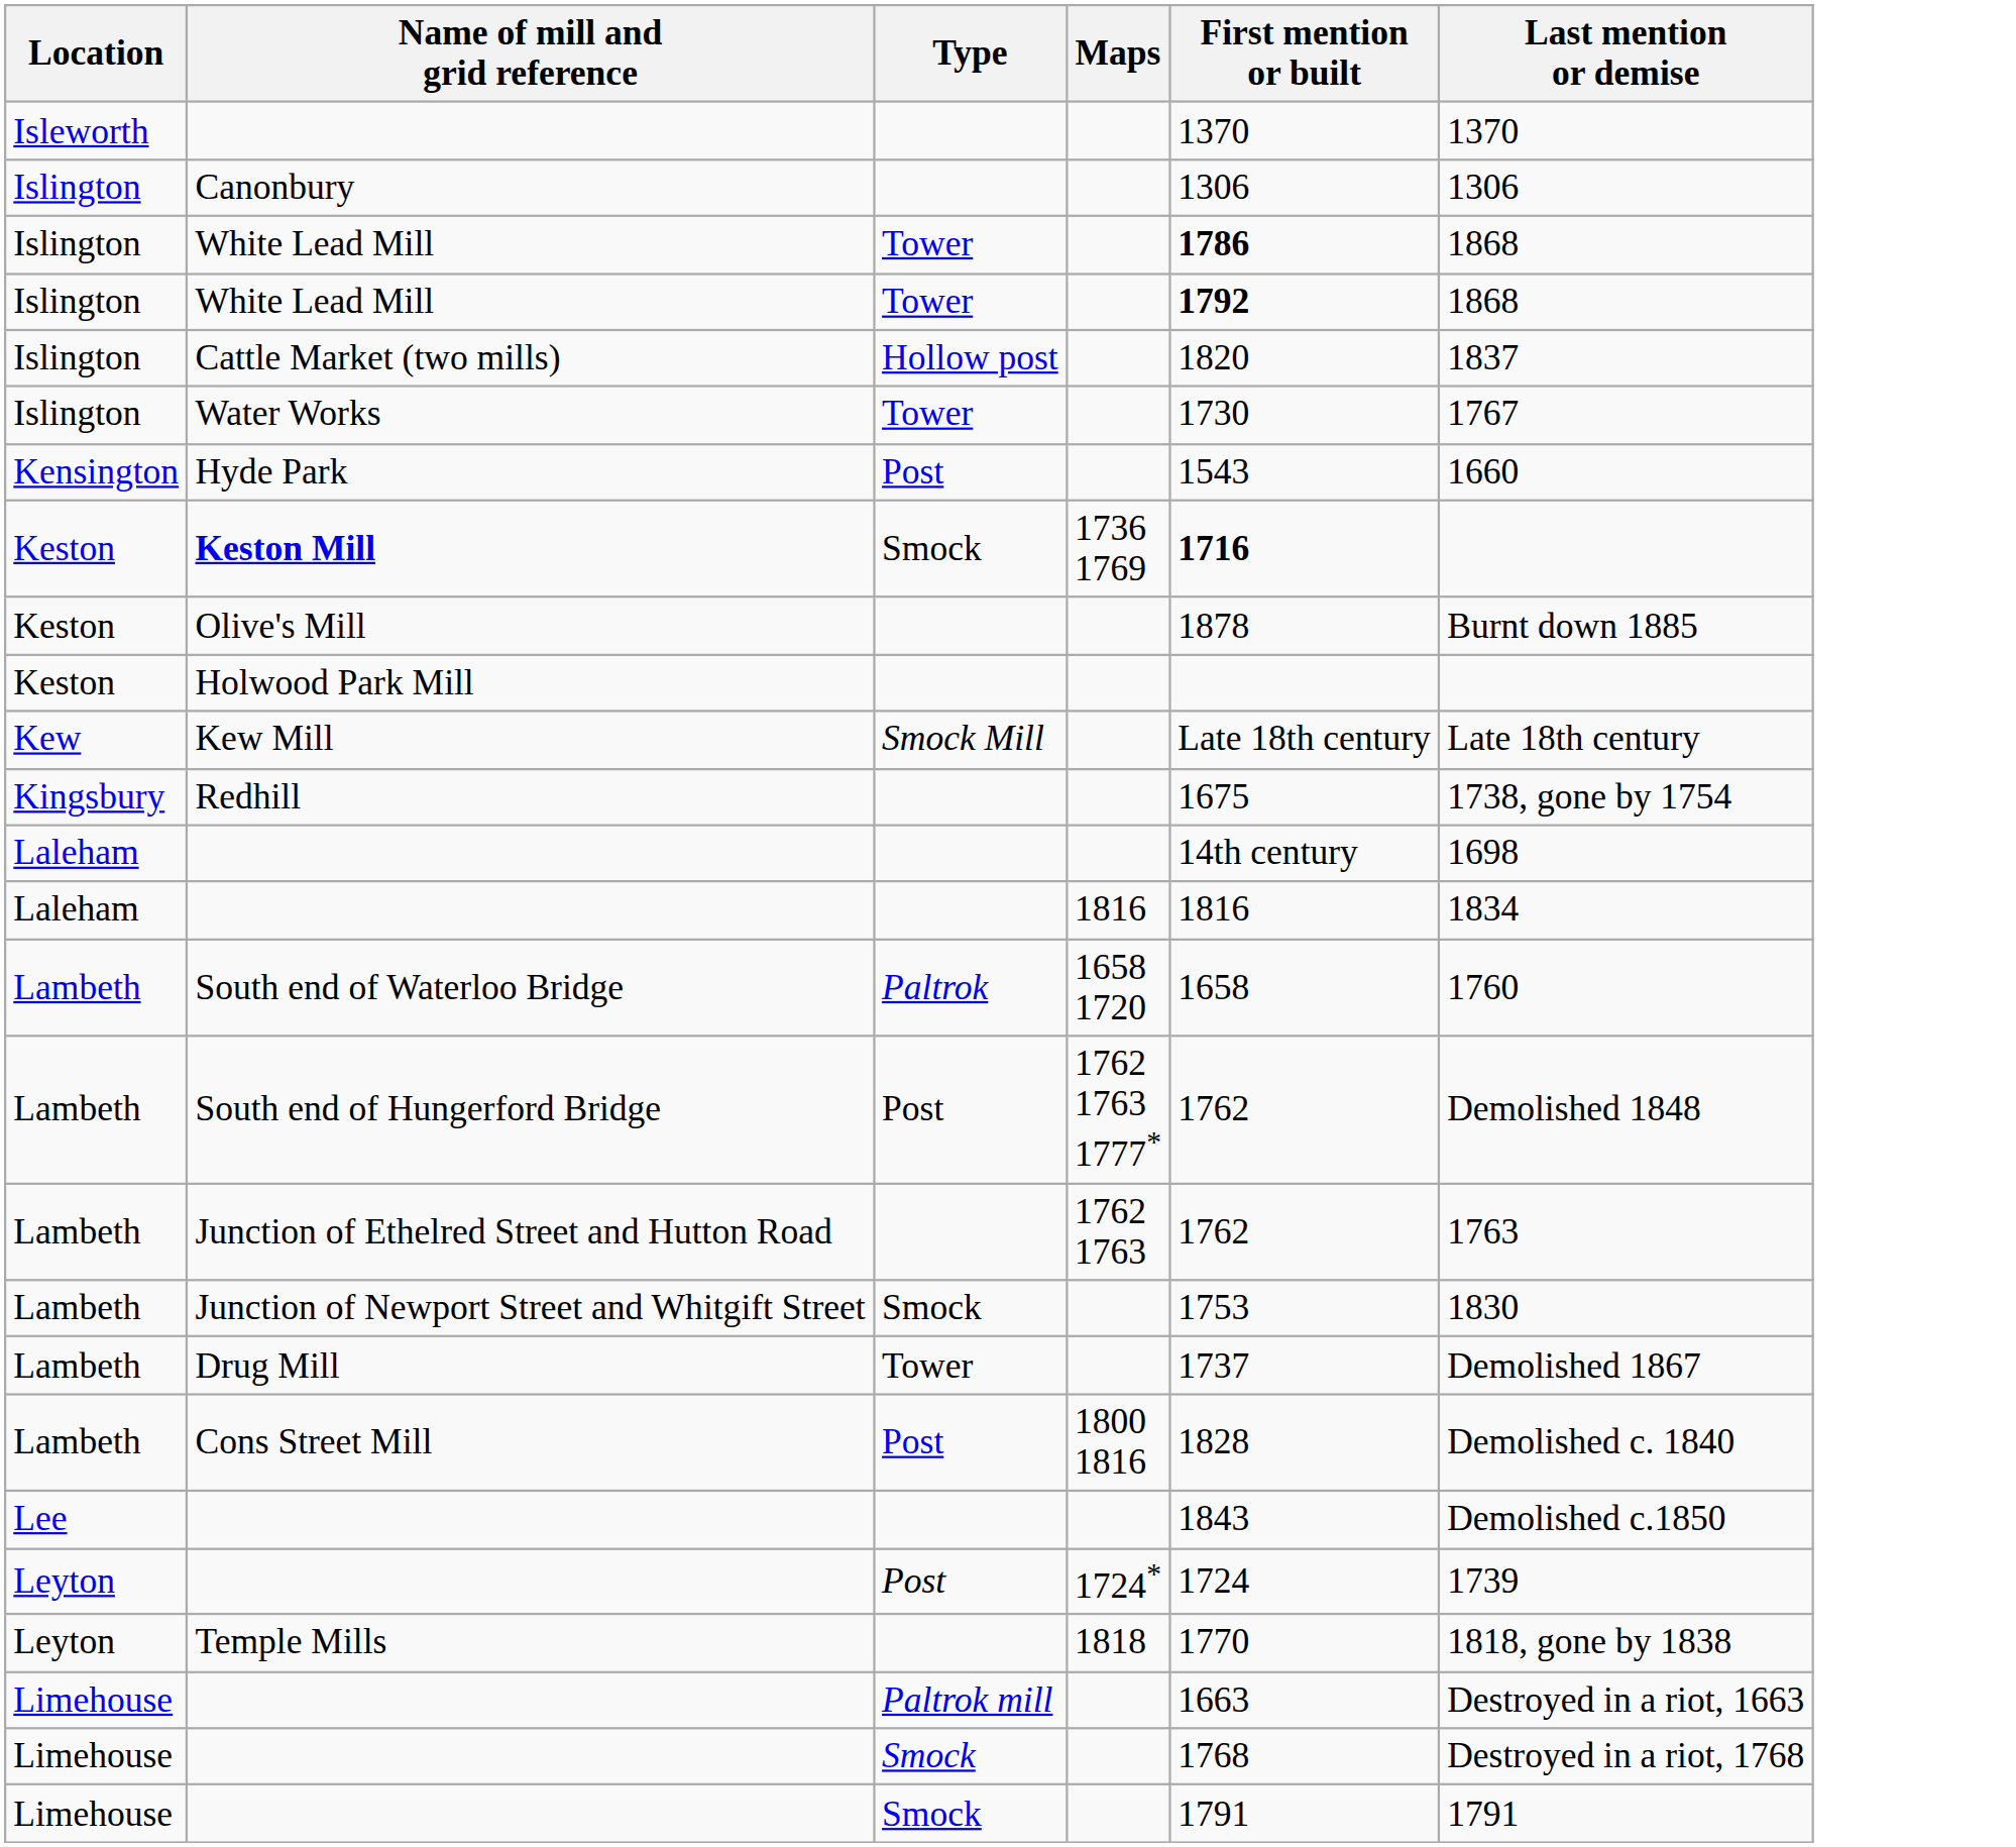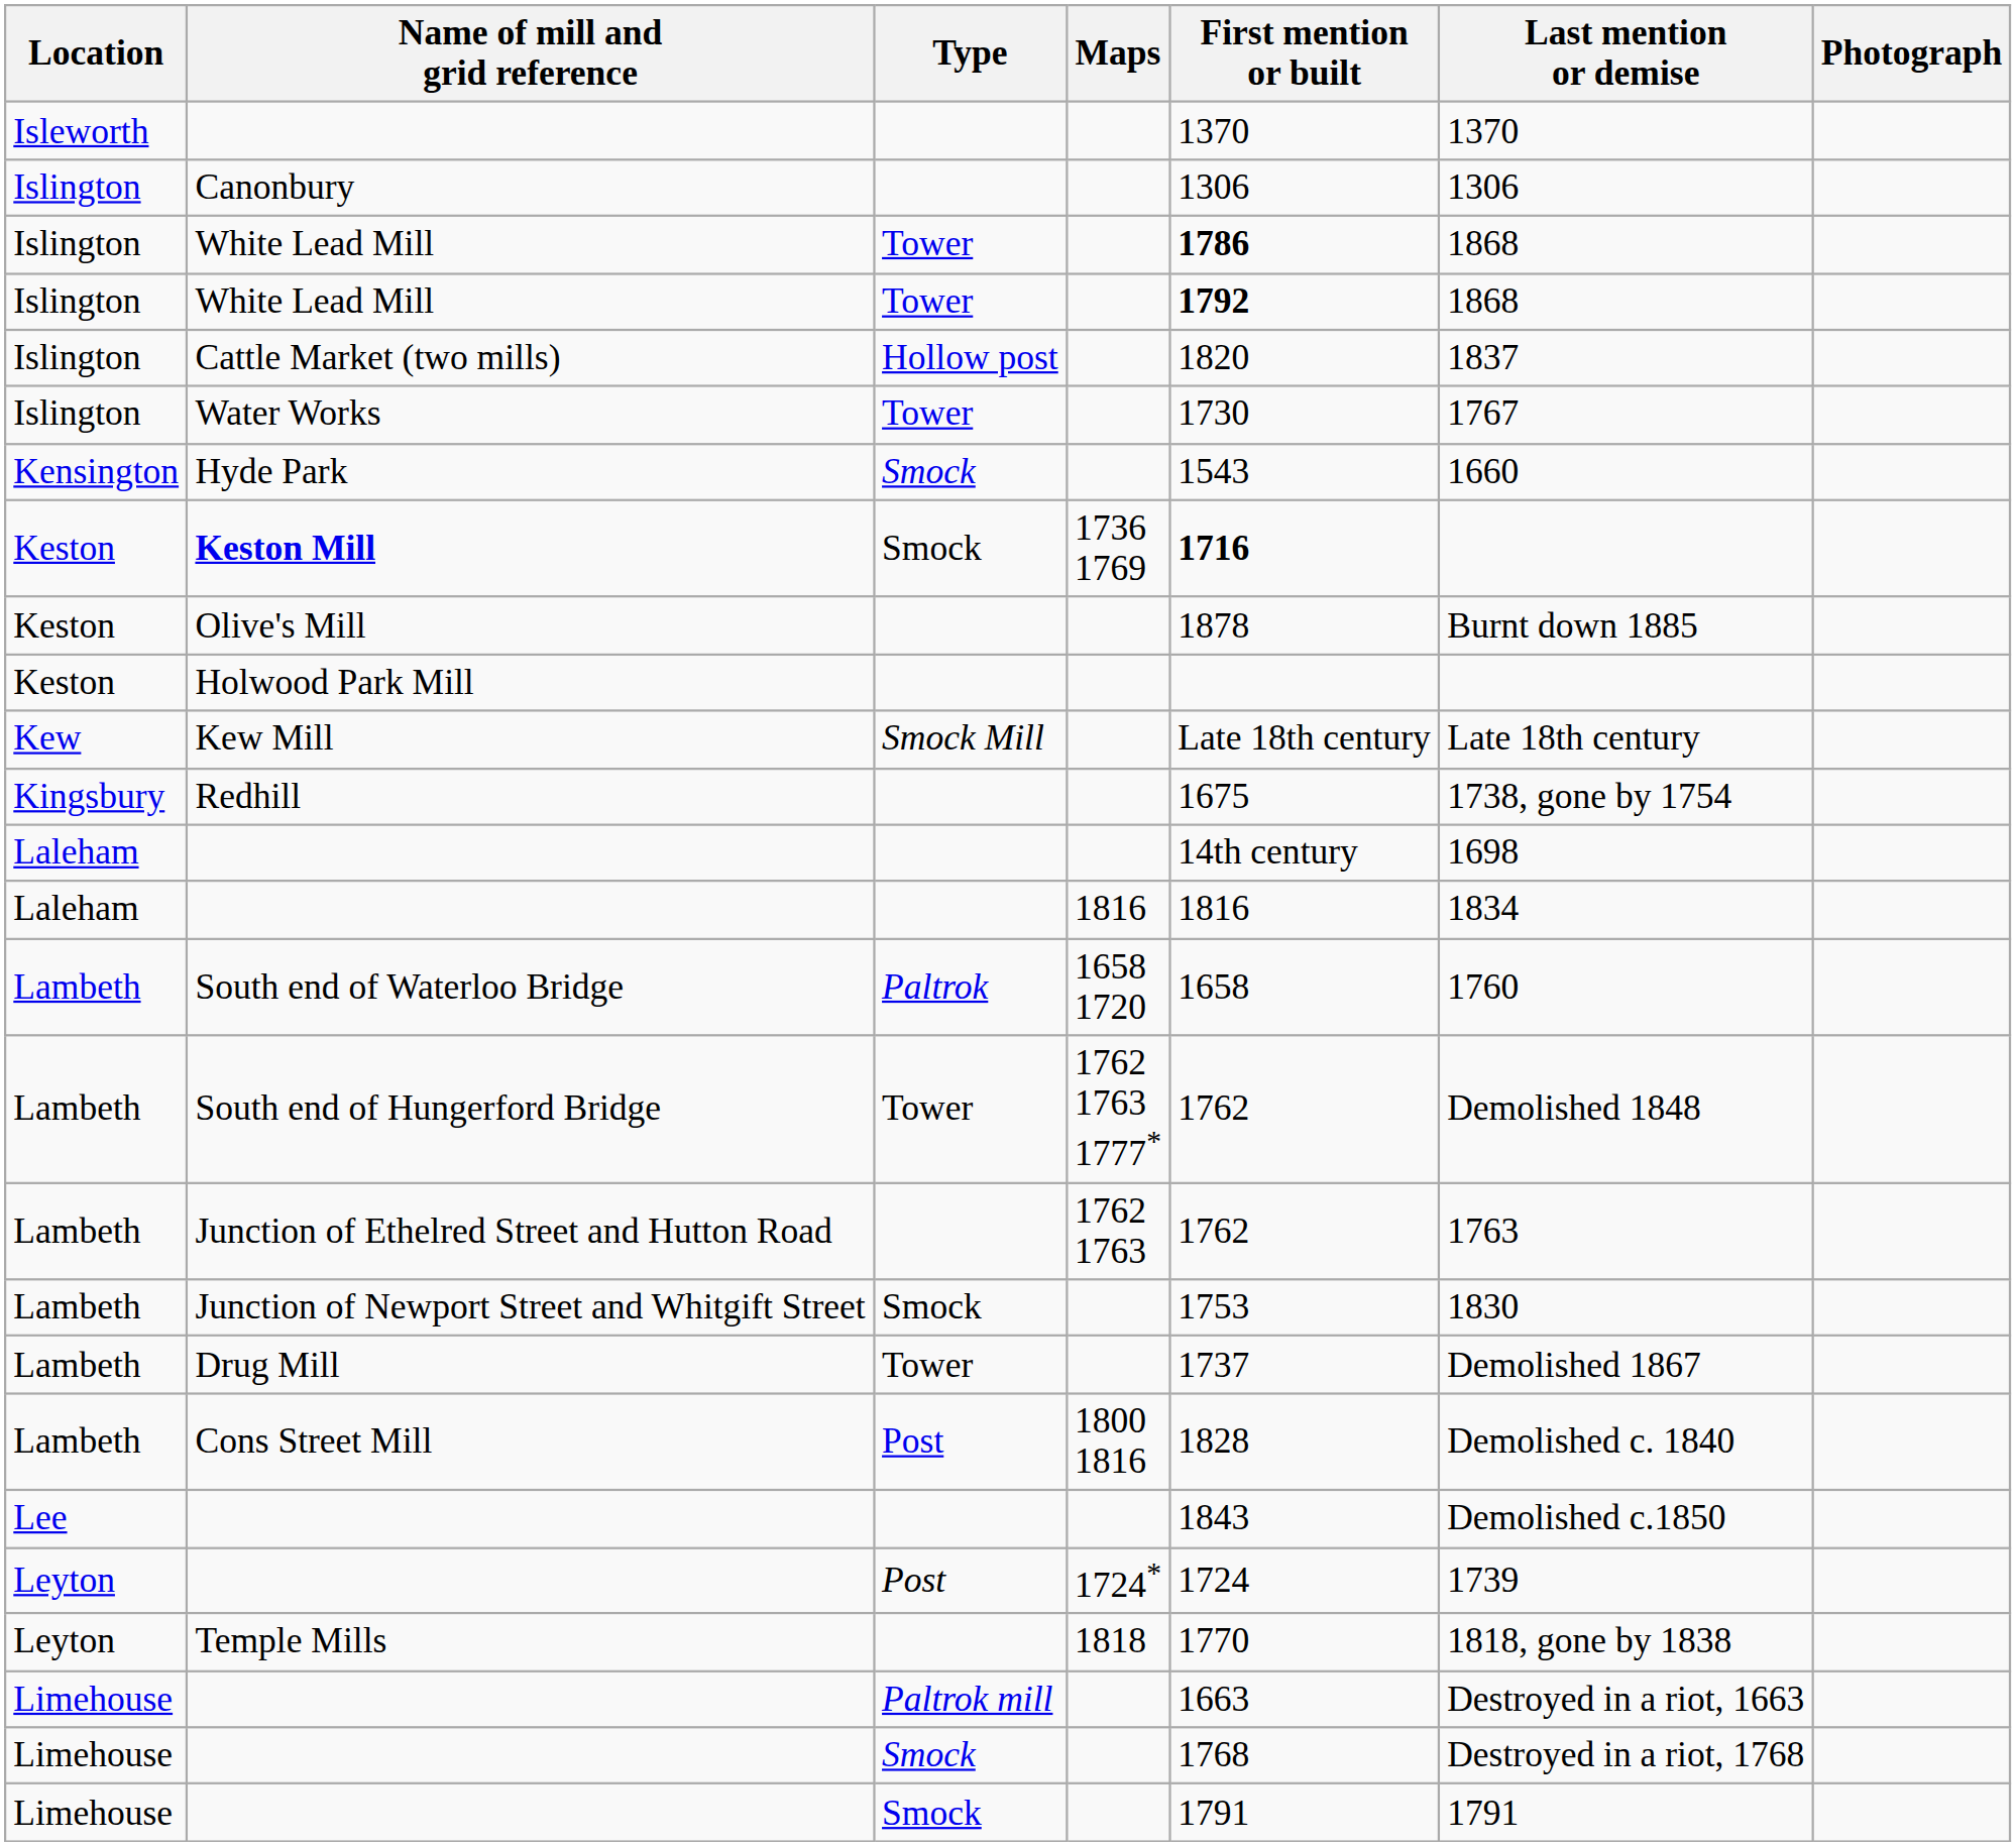+ column: Photograph
Hyde Park | Type: Post -> Smock
South end of Hungerford Bridge | Type: Post -> Tower
